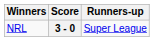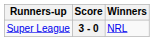columns swapped: Winners <-> Runners-up
